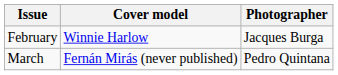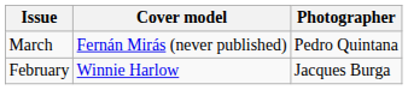rows swapped: February <-> March
